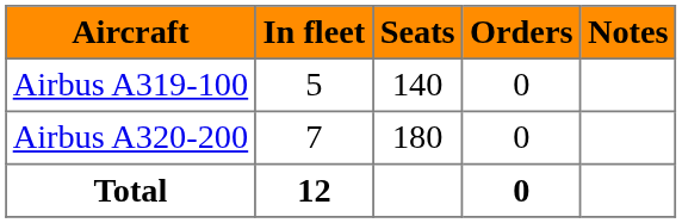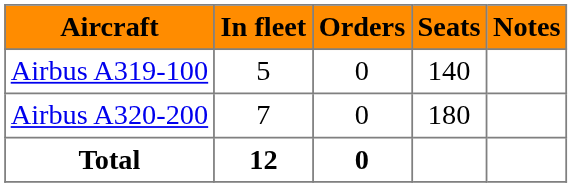columns swapped: Orders <-> Seats
